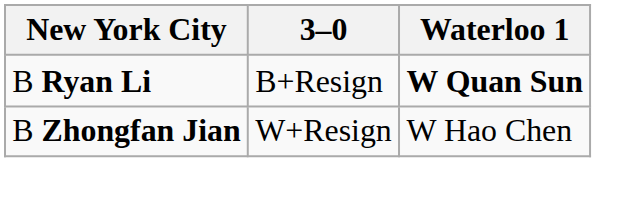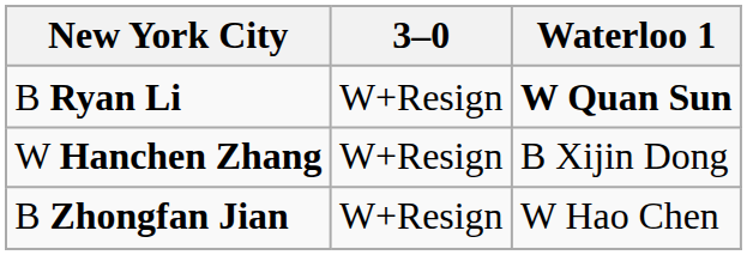B Ryan Li | 3–0: B+Resign -> W+Resign
+ row: W Hanchen Zhang | W+Resign | B Xijin Dong
